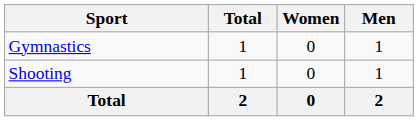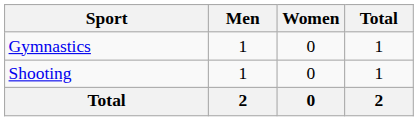columns swapped: Men <-> Total
